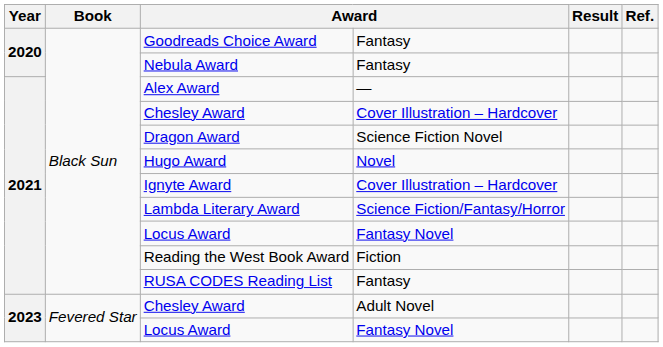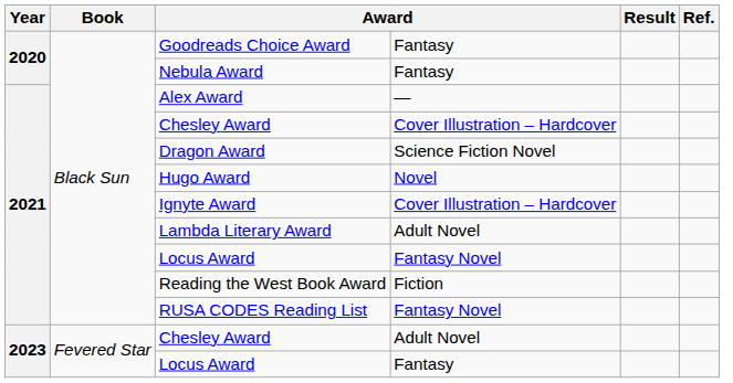Lambda Literary Award | column 4: Science Fiction/Fantasy/Horror -> Adult Novel
RUSA CODES Reading List | column 4: Fantasy -> Fantasy Novel
2023 / Locus Award | column 4: Fantasy Novel -> Fantasy
